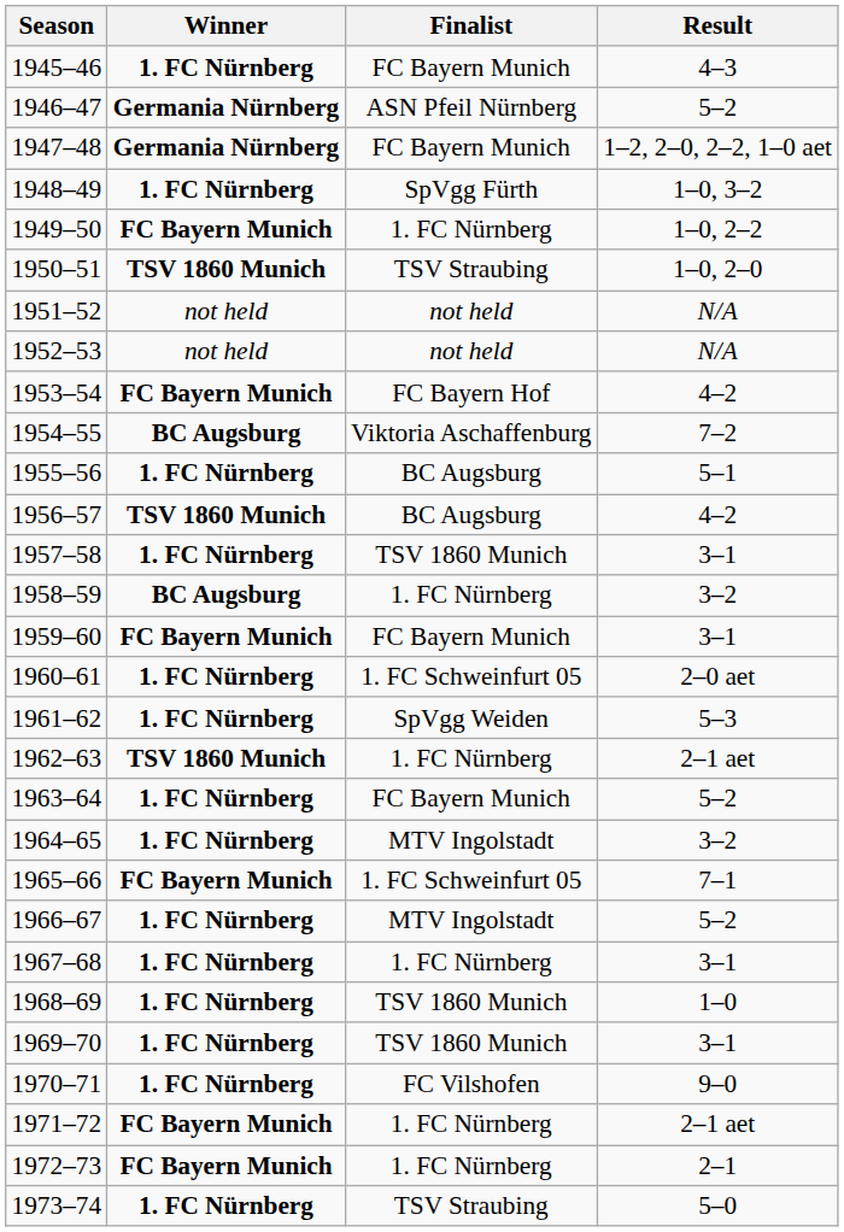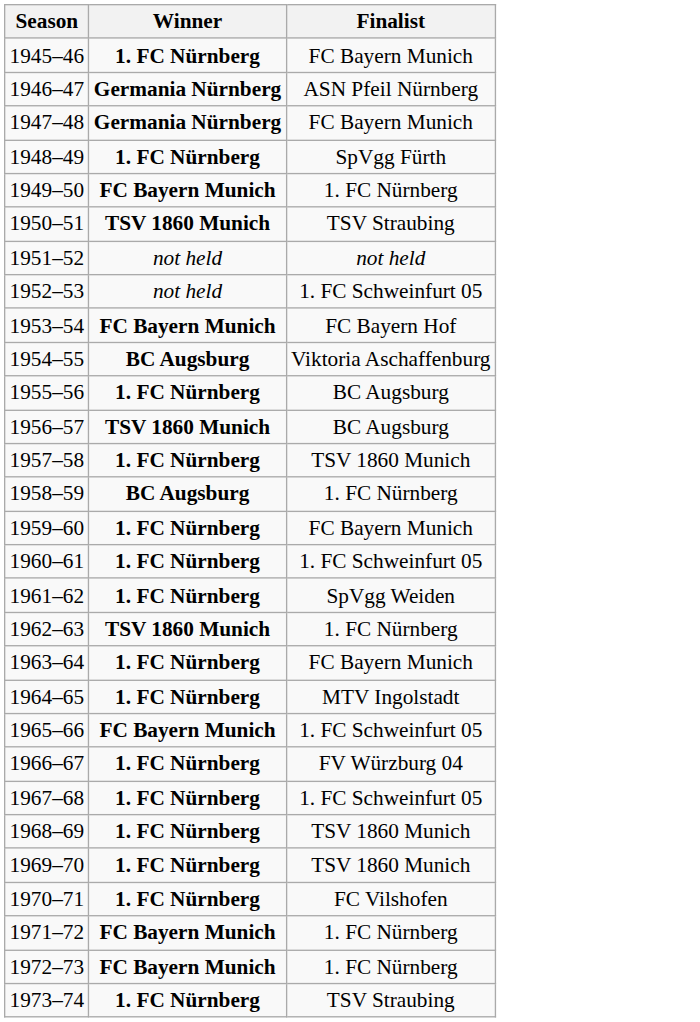- column: Result | 4–3 | 5–2 | 1–2, 2–0, 2–2, 1–0 aet | 1–0, 3–2 | 1–0, 2–2 | 1–0, 2–0 | N/A | N/A | 4–2 | 7–2 | 5–1 | 4–2 | 3–1 | 3–2 | 3–1 | 2–0 aet | 5–3 | 2–1 aet | 5–2 | 3–2 | 7–1 | 5–2 | 3–1 | 1–0 | 3–1 | 9–0 | 2–1 aet | 2–1 | 5–0
1952–53 | Finalist: not held -> 1. FC Schweinfurt 05
1959–60 | Winner: FC Bayern Munich -> 1. FC Nürnberg
1966–67 | Finalist: MTV Ingolstadt -> FV Würzburg 04
1967–68 | Finalist: 1. FC Nürnberg -> 1. FC Schweinfurt 05
